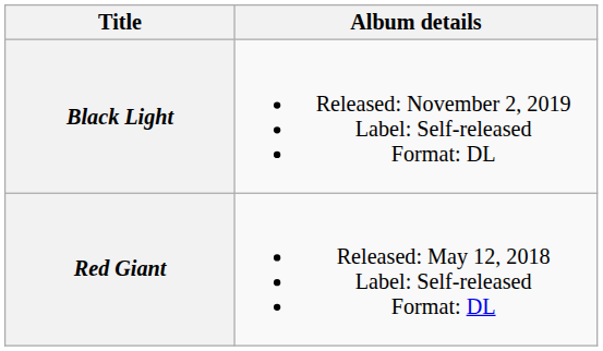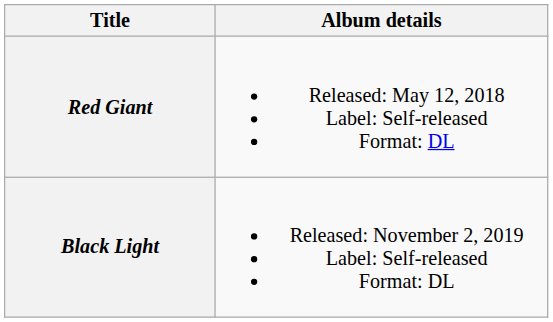rows swapped: Red Giant <-> Black Light
